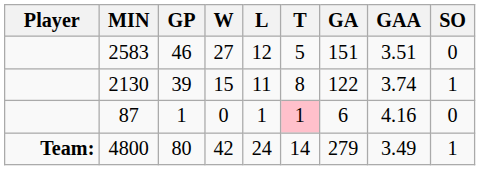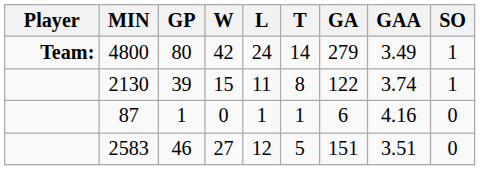rows swapped: 2583 <-> 4800
87 | T: pink background -> no background
